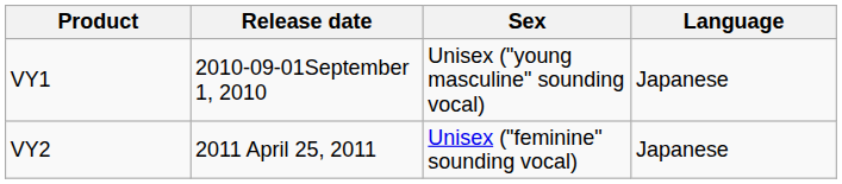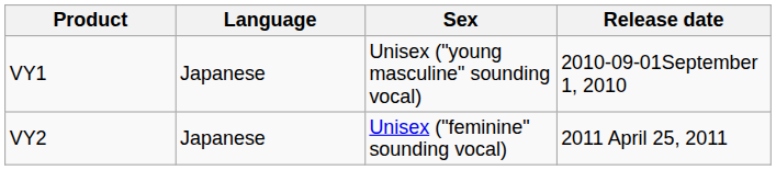columns swapped: Language <-> Release date
